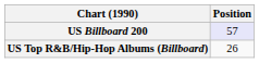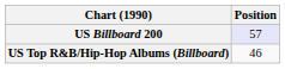US Top R&B/Hip-Hop Albums (Billboard) | Position: 26 -> 46
